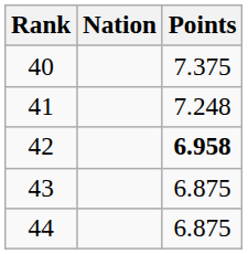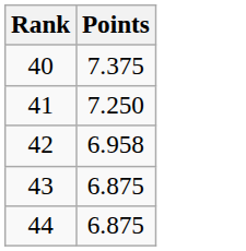- column: Nation
41 | Points: 7.248 -> 7.250
42 | Points: bold -> normal
